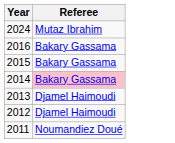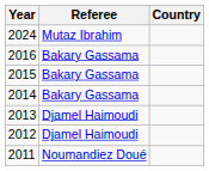+ column: Country
2014 | Referee: pink background -> no background
